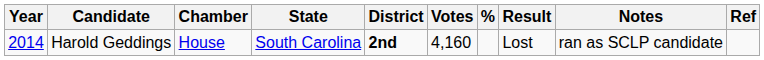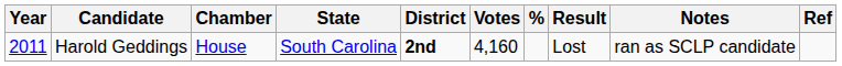Harold Geddings | Year: 2014 -> 2011
